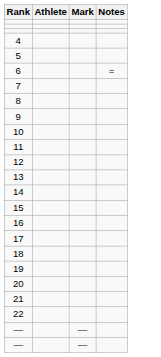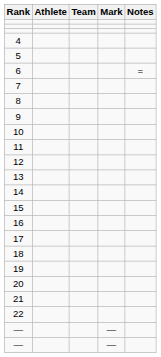+ column: Team
